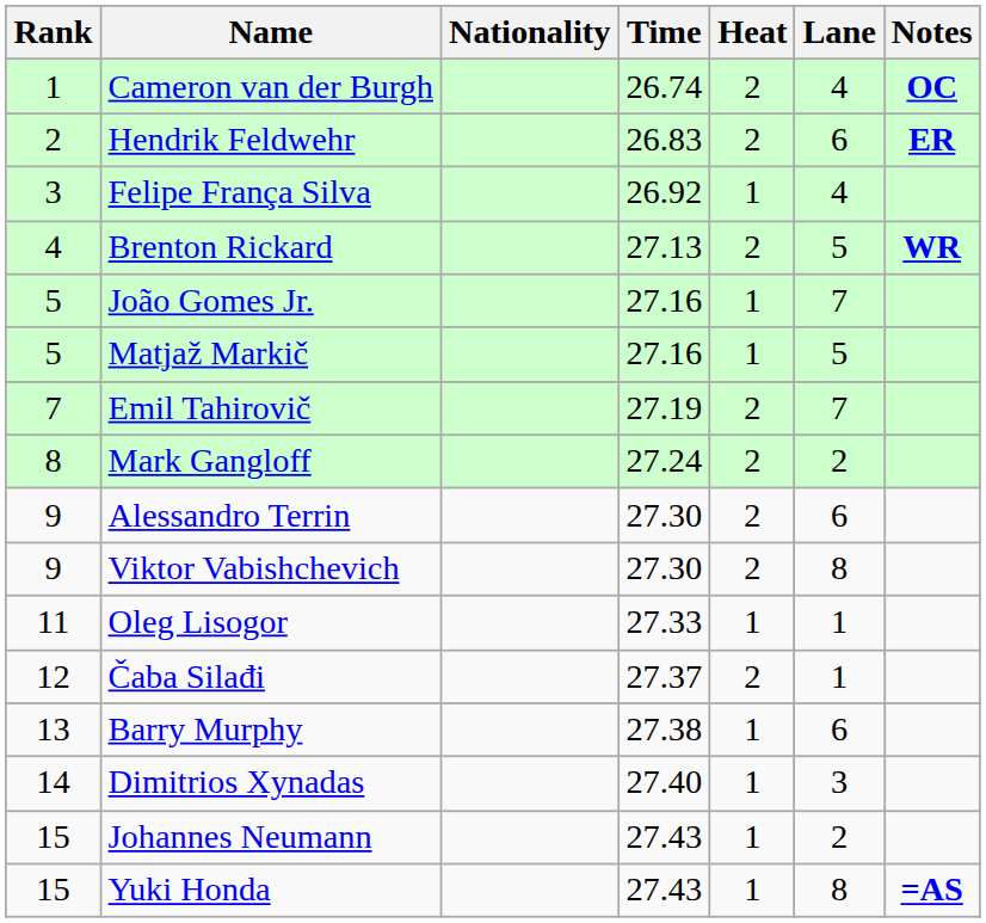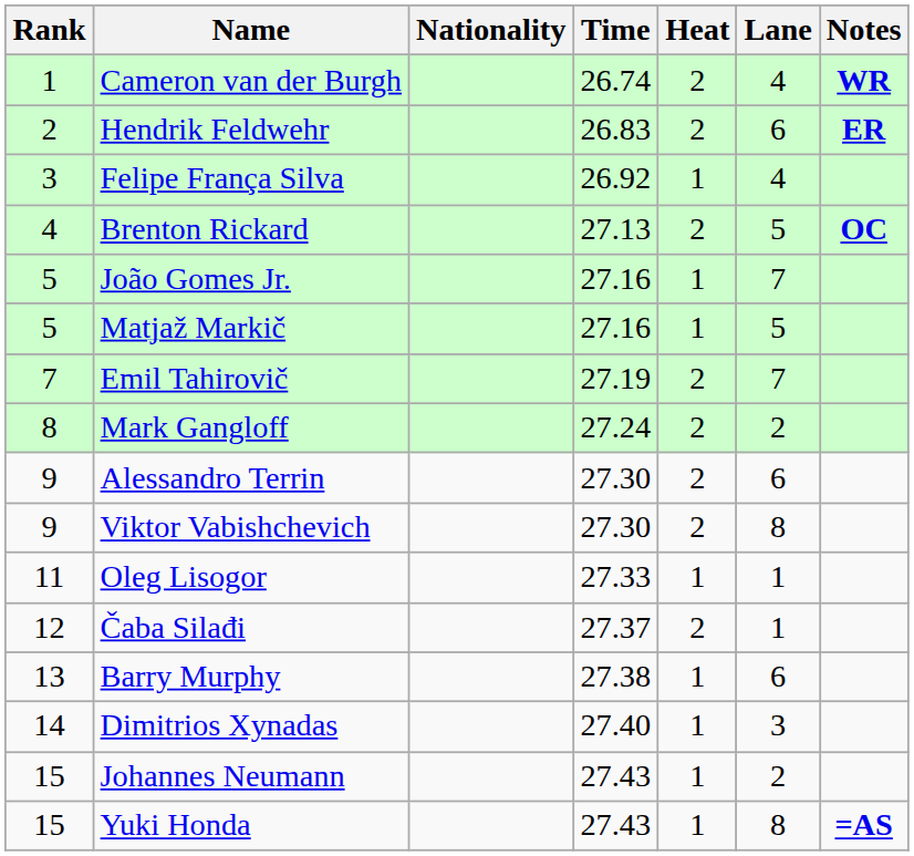Cameron van der Burgh | Notes: OC -> WR
Brenton Rickard | Notes: WR -> OC
